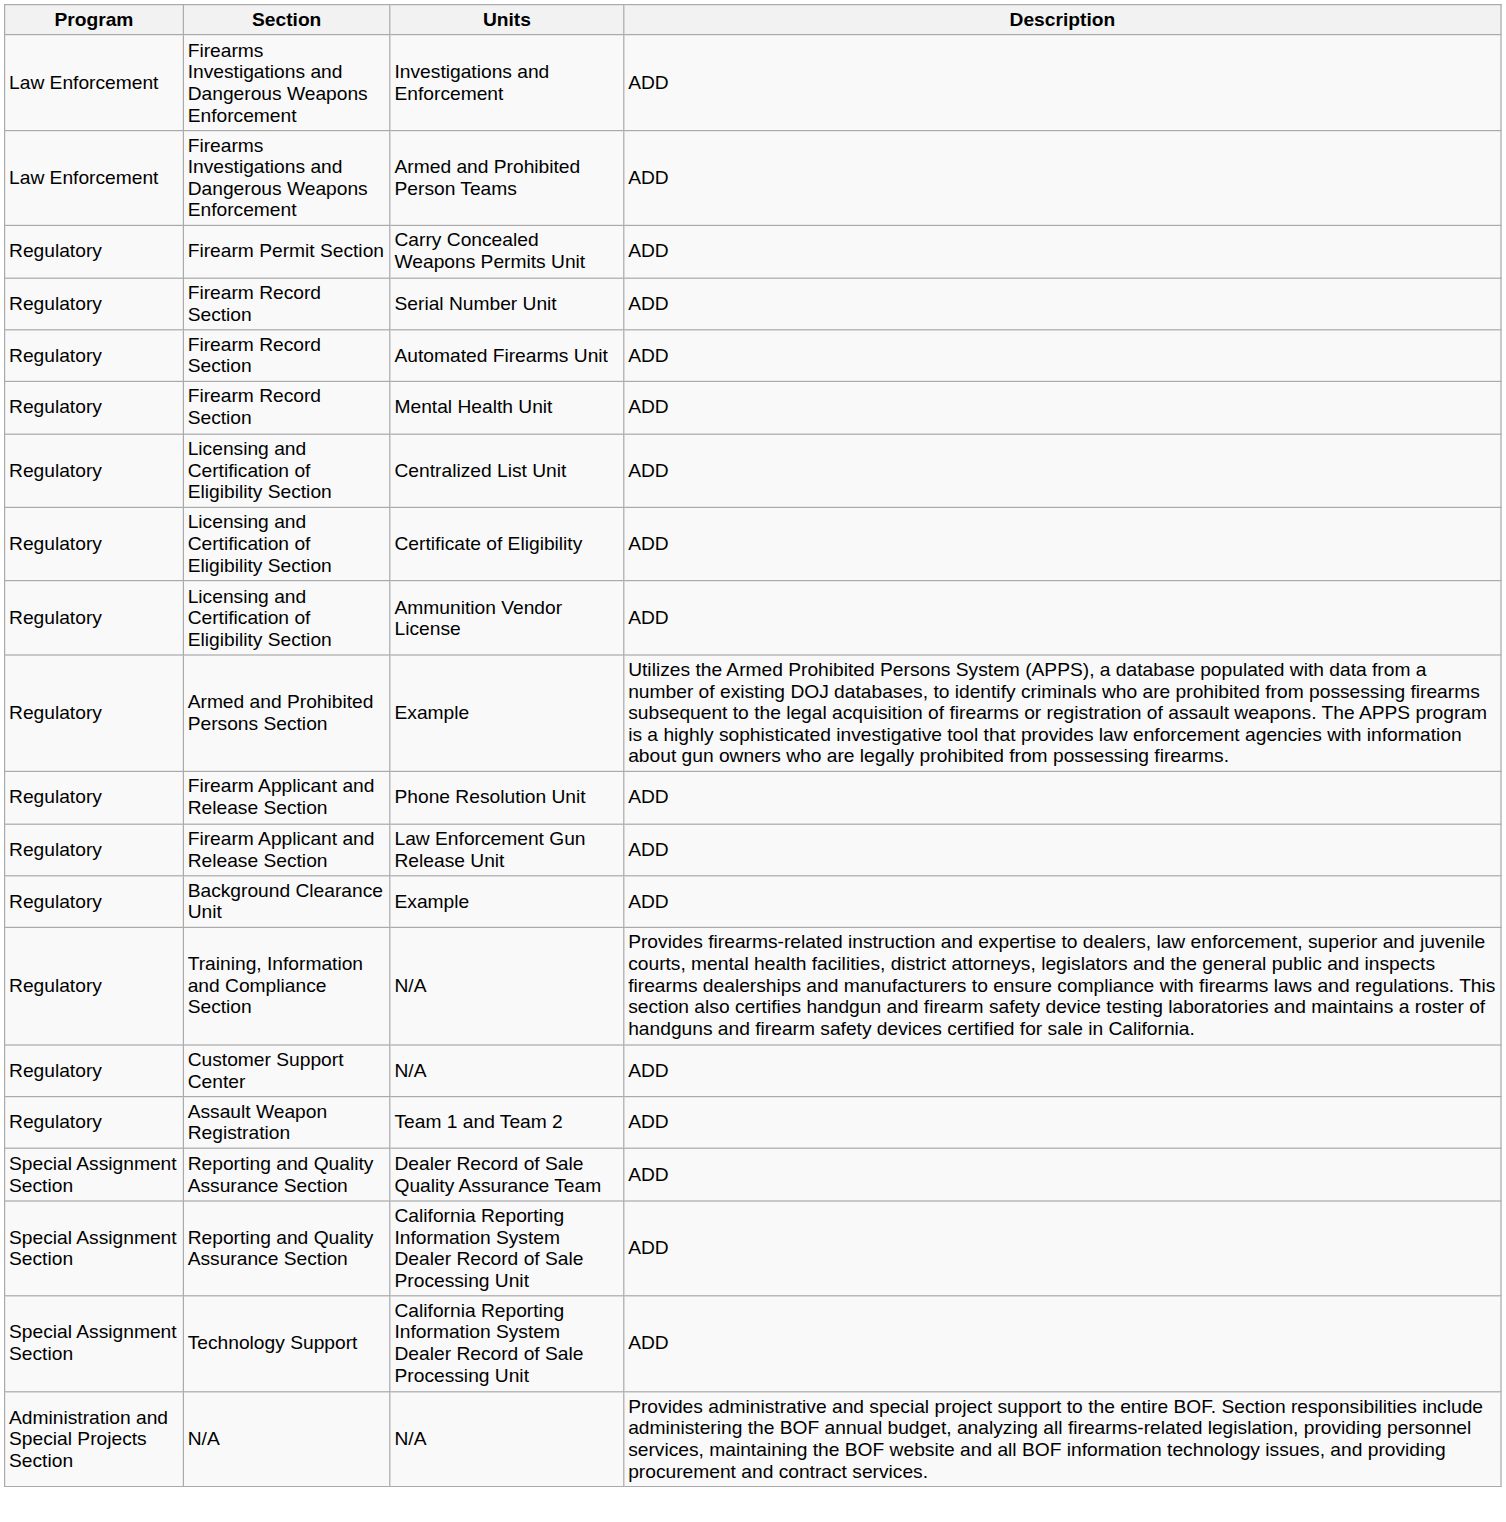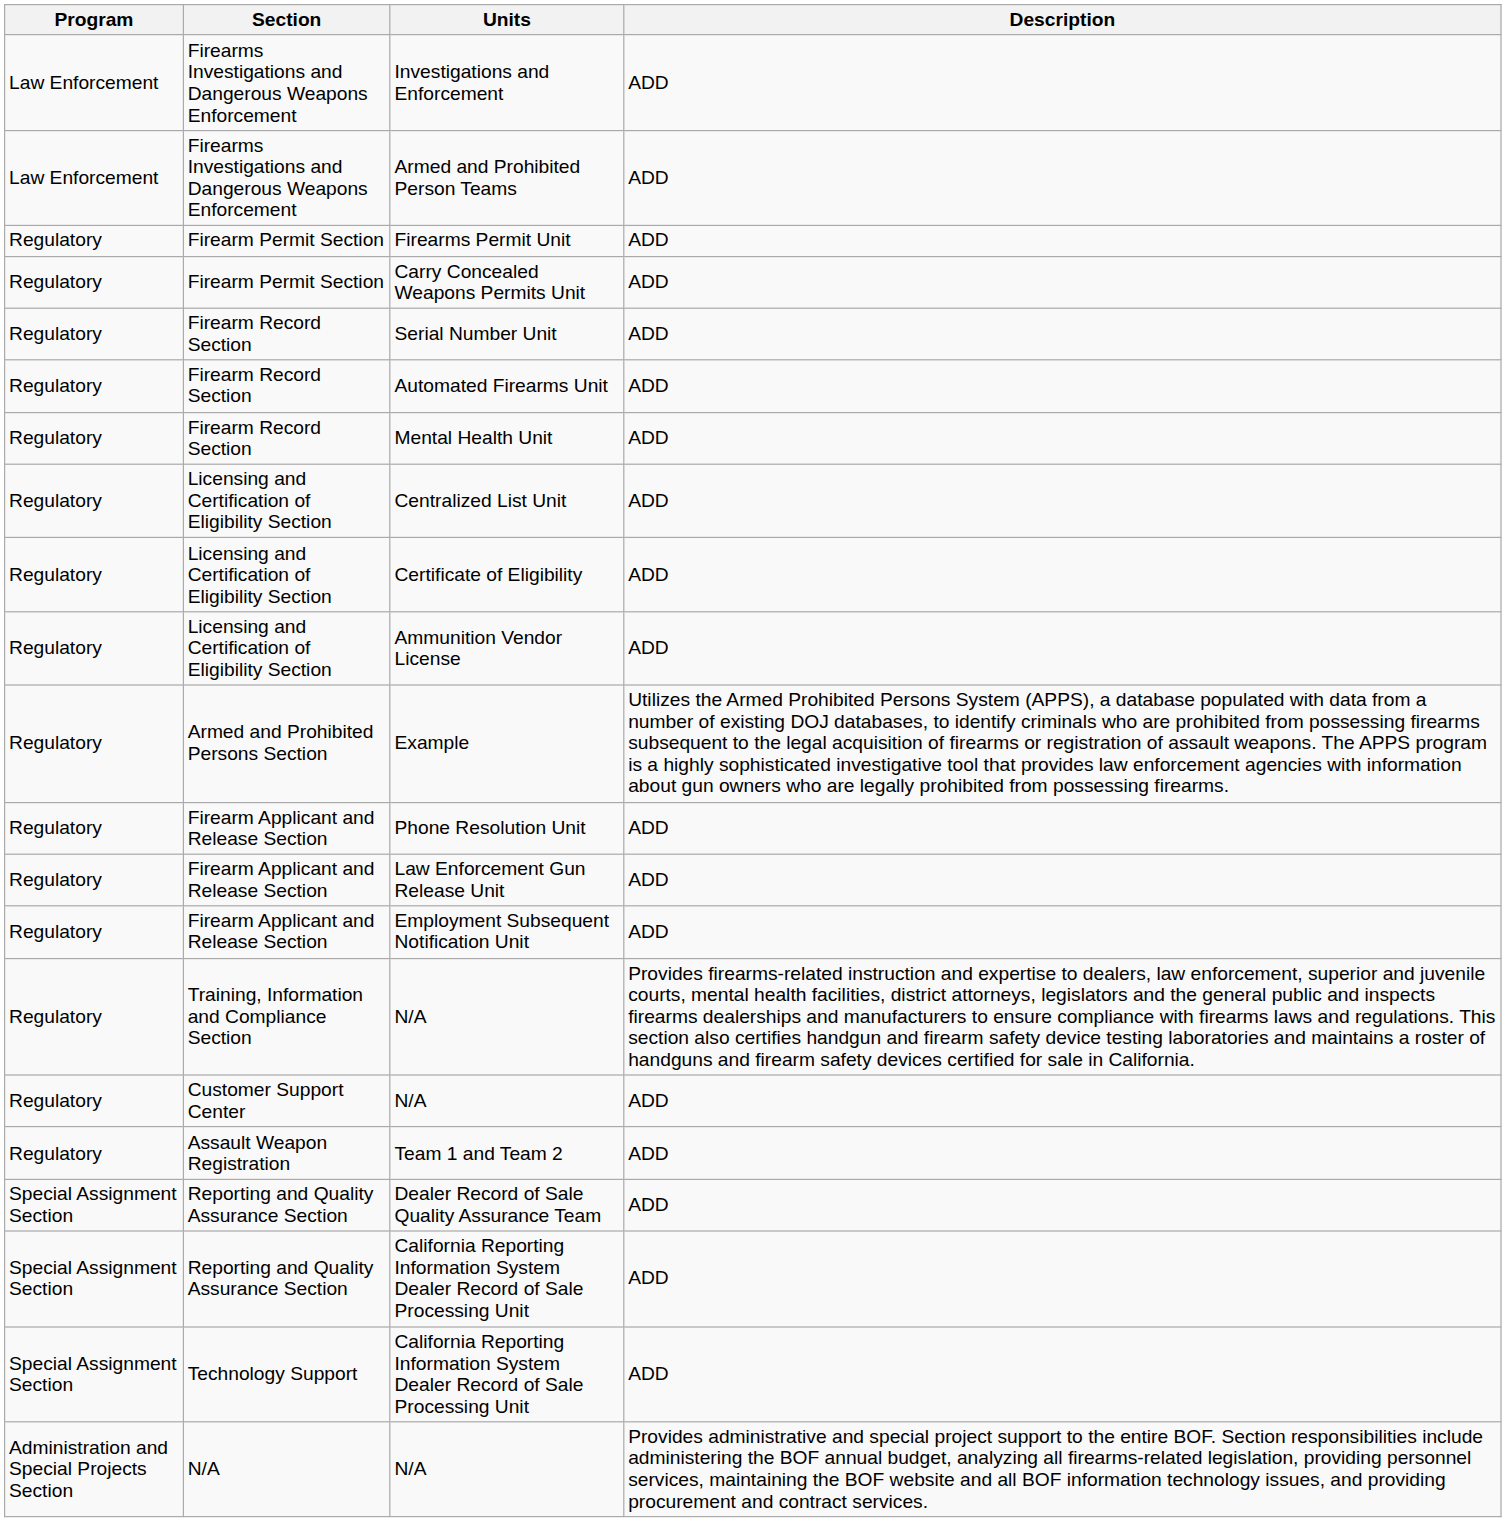+ row: Regulatory | Firearm Permit Section | Firearms Permit Unit | ADD
+ row: Regulatory | Firearm Applicant and Release Section | Employment Subsequent Notification Unit | ADD
- row: Regulatory | Background Clearance Unit | Example | ADD
